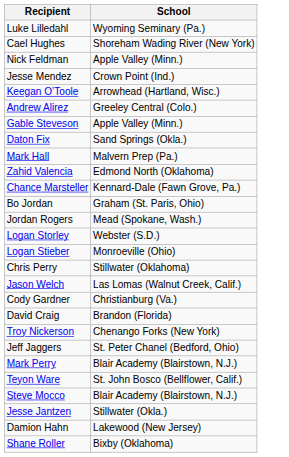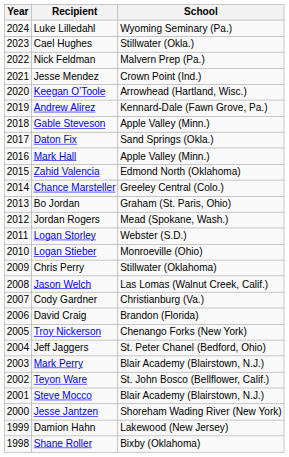+ column: Year | 2024 | 2023 | 2022 | 2021 | 2020 | 2019 | 2018 | 2017 | 2016 | 2015 | 2014 | 2013 | 2012 | 2011 | 2010 | 2009 | 2008 | 2007 | 2006 | 2005 | 2004 | 2003 | 2002 | 2001 | 2000 | 1999 | 1998
Cael Hughes | School: Shoreham Wading River (New York) -> Stillwater (Okla.)
Nick Feldman | School: Apple Valley (Minn.) -> Malvern Prep (Pa.)
Andrew Alirez | School: Greeley Central (Colo.) -> Kennard-Dale (Fawn Grove, Pa.)
Mark Hall | School: Malvern Prep (Pa.) -> Apple Valley (Minn.)
Chance Marsteller | School: Kennard-Dale (Fawn Grove, Pa.) -> Greeley Central (Colo.)
Jesse Jantzen | School: Stillwater (Okla.) -> Shoreham Wading River (New York)
